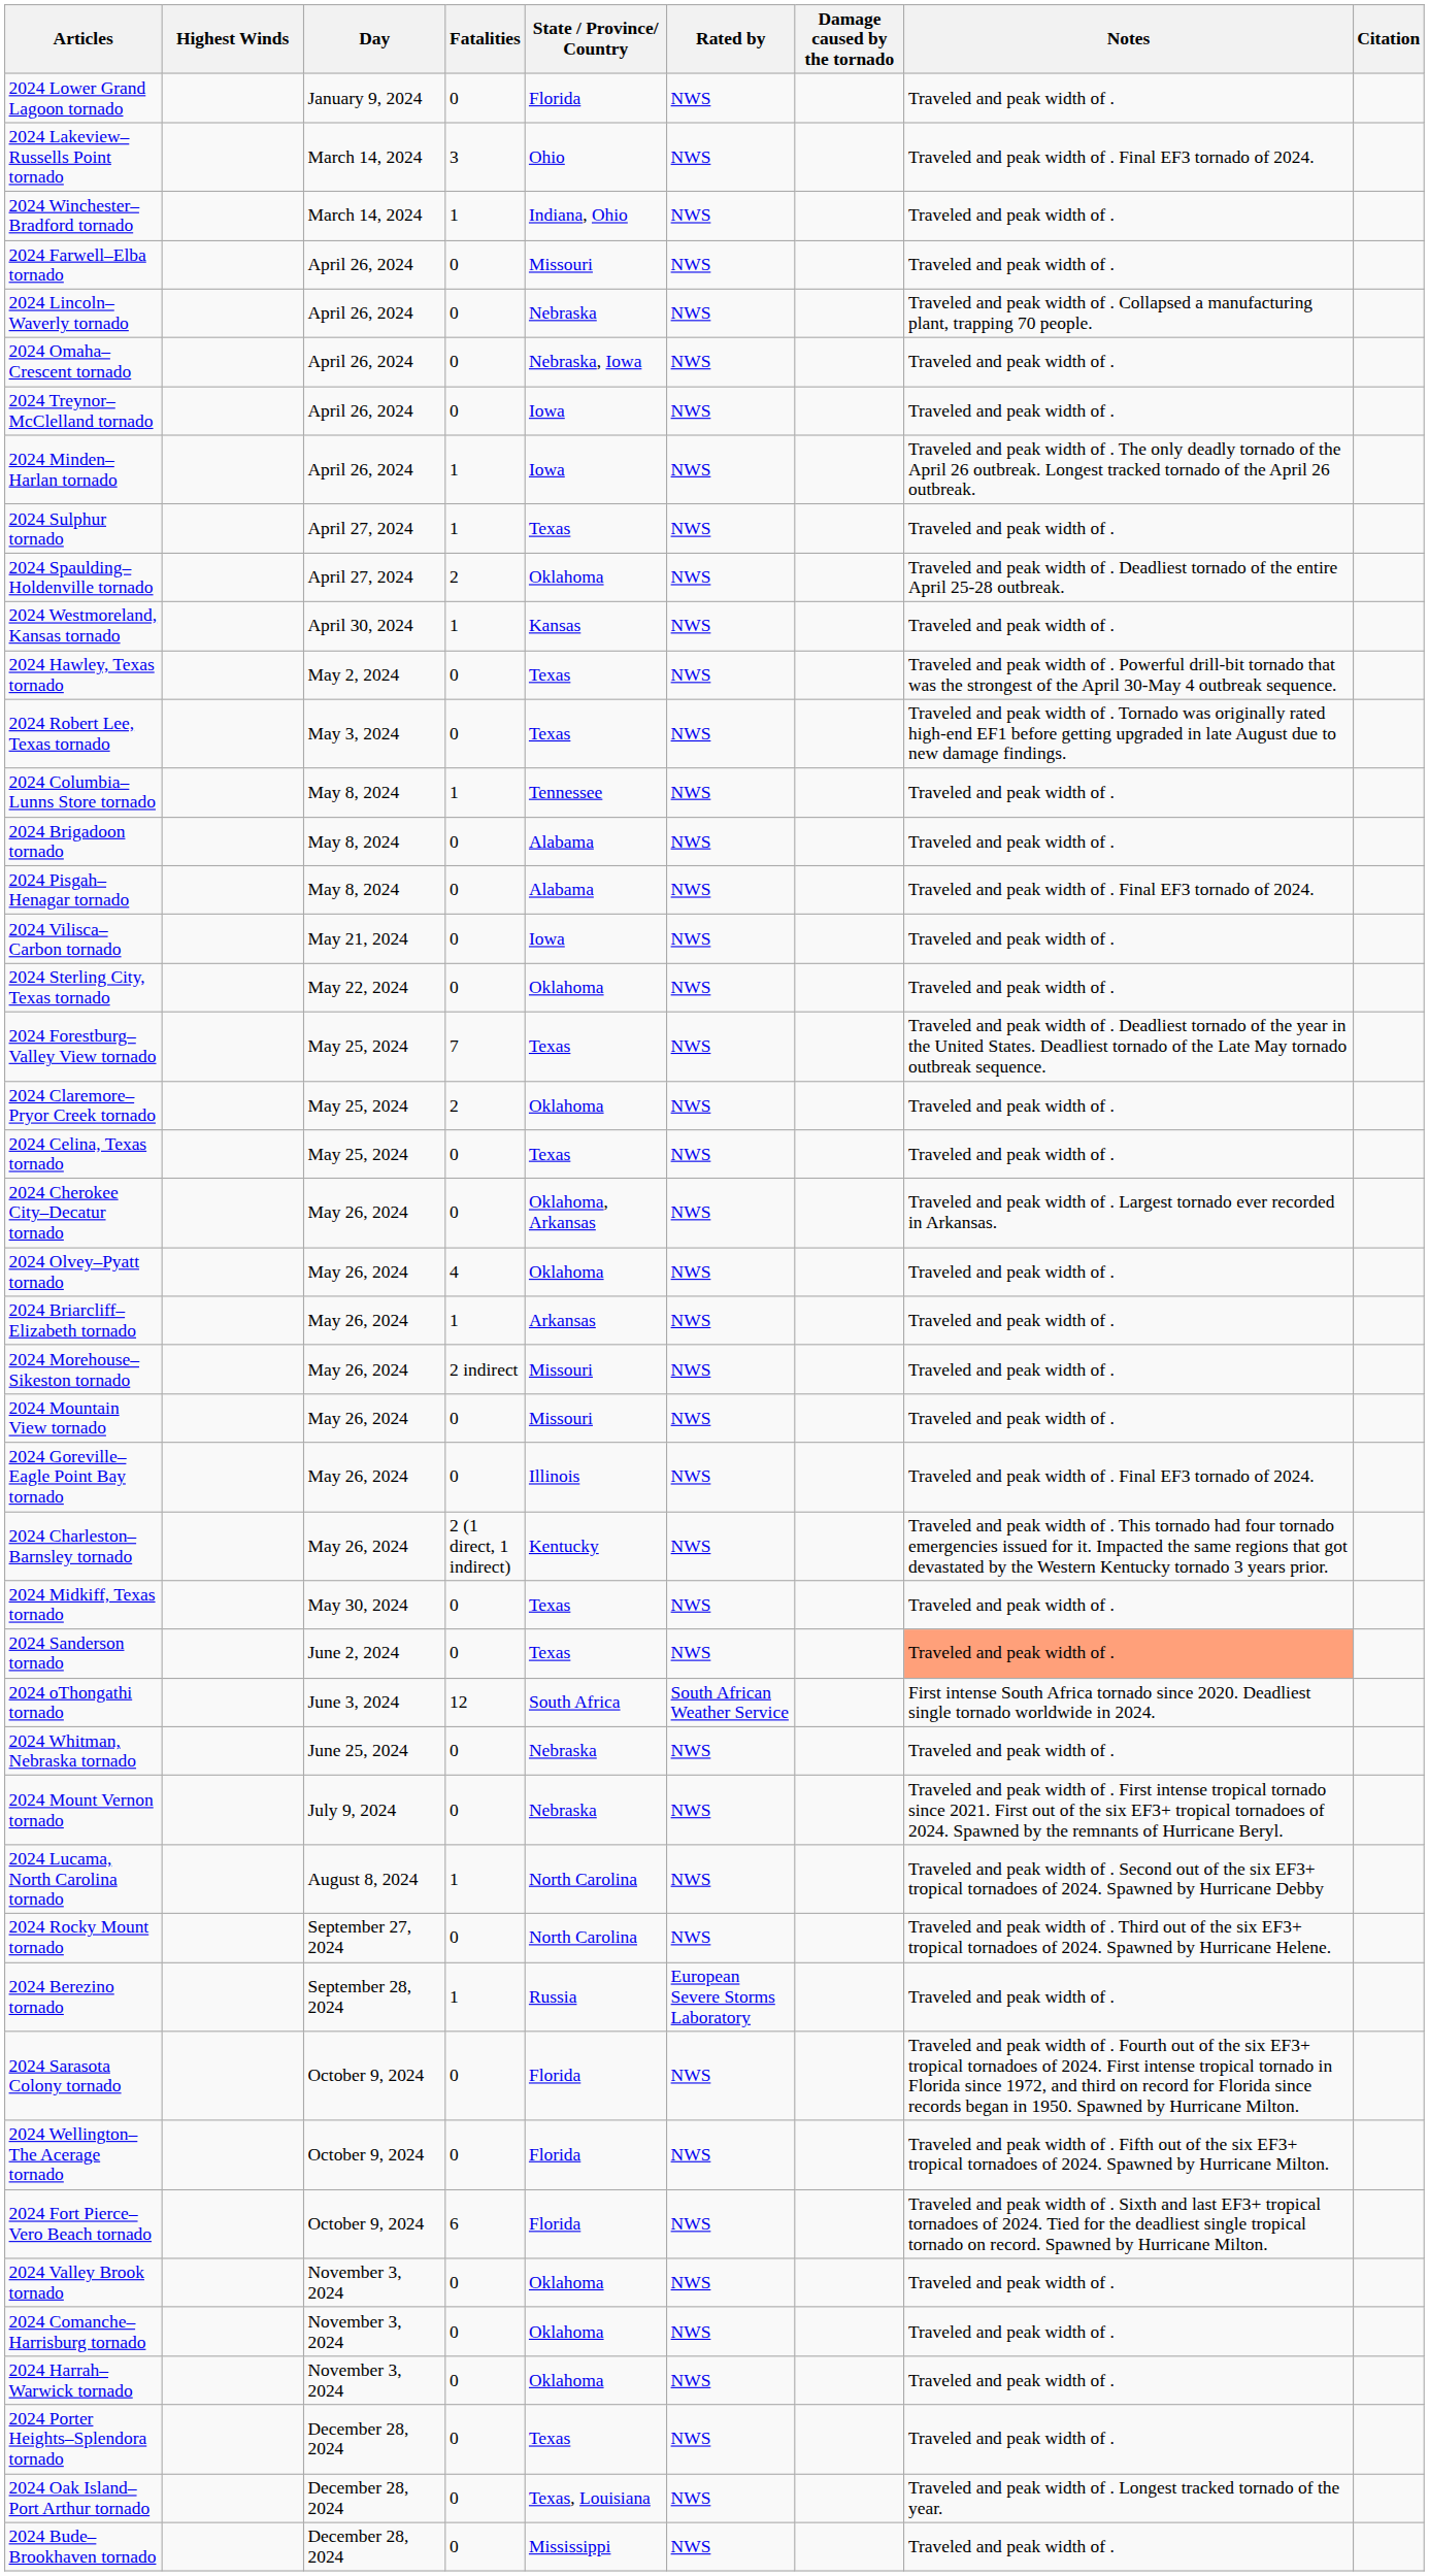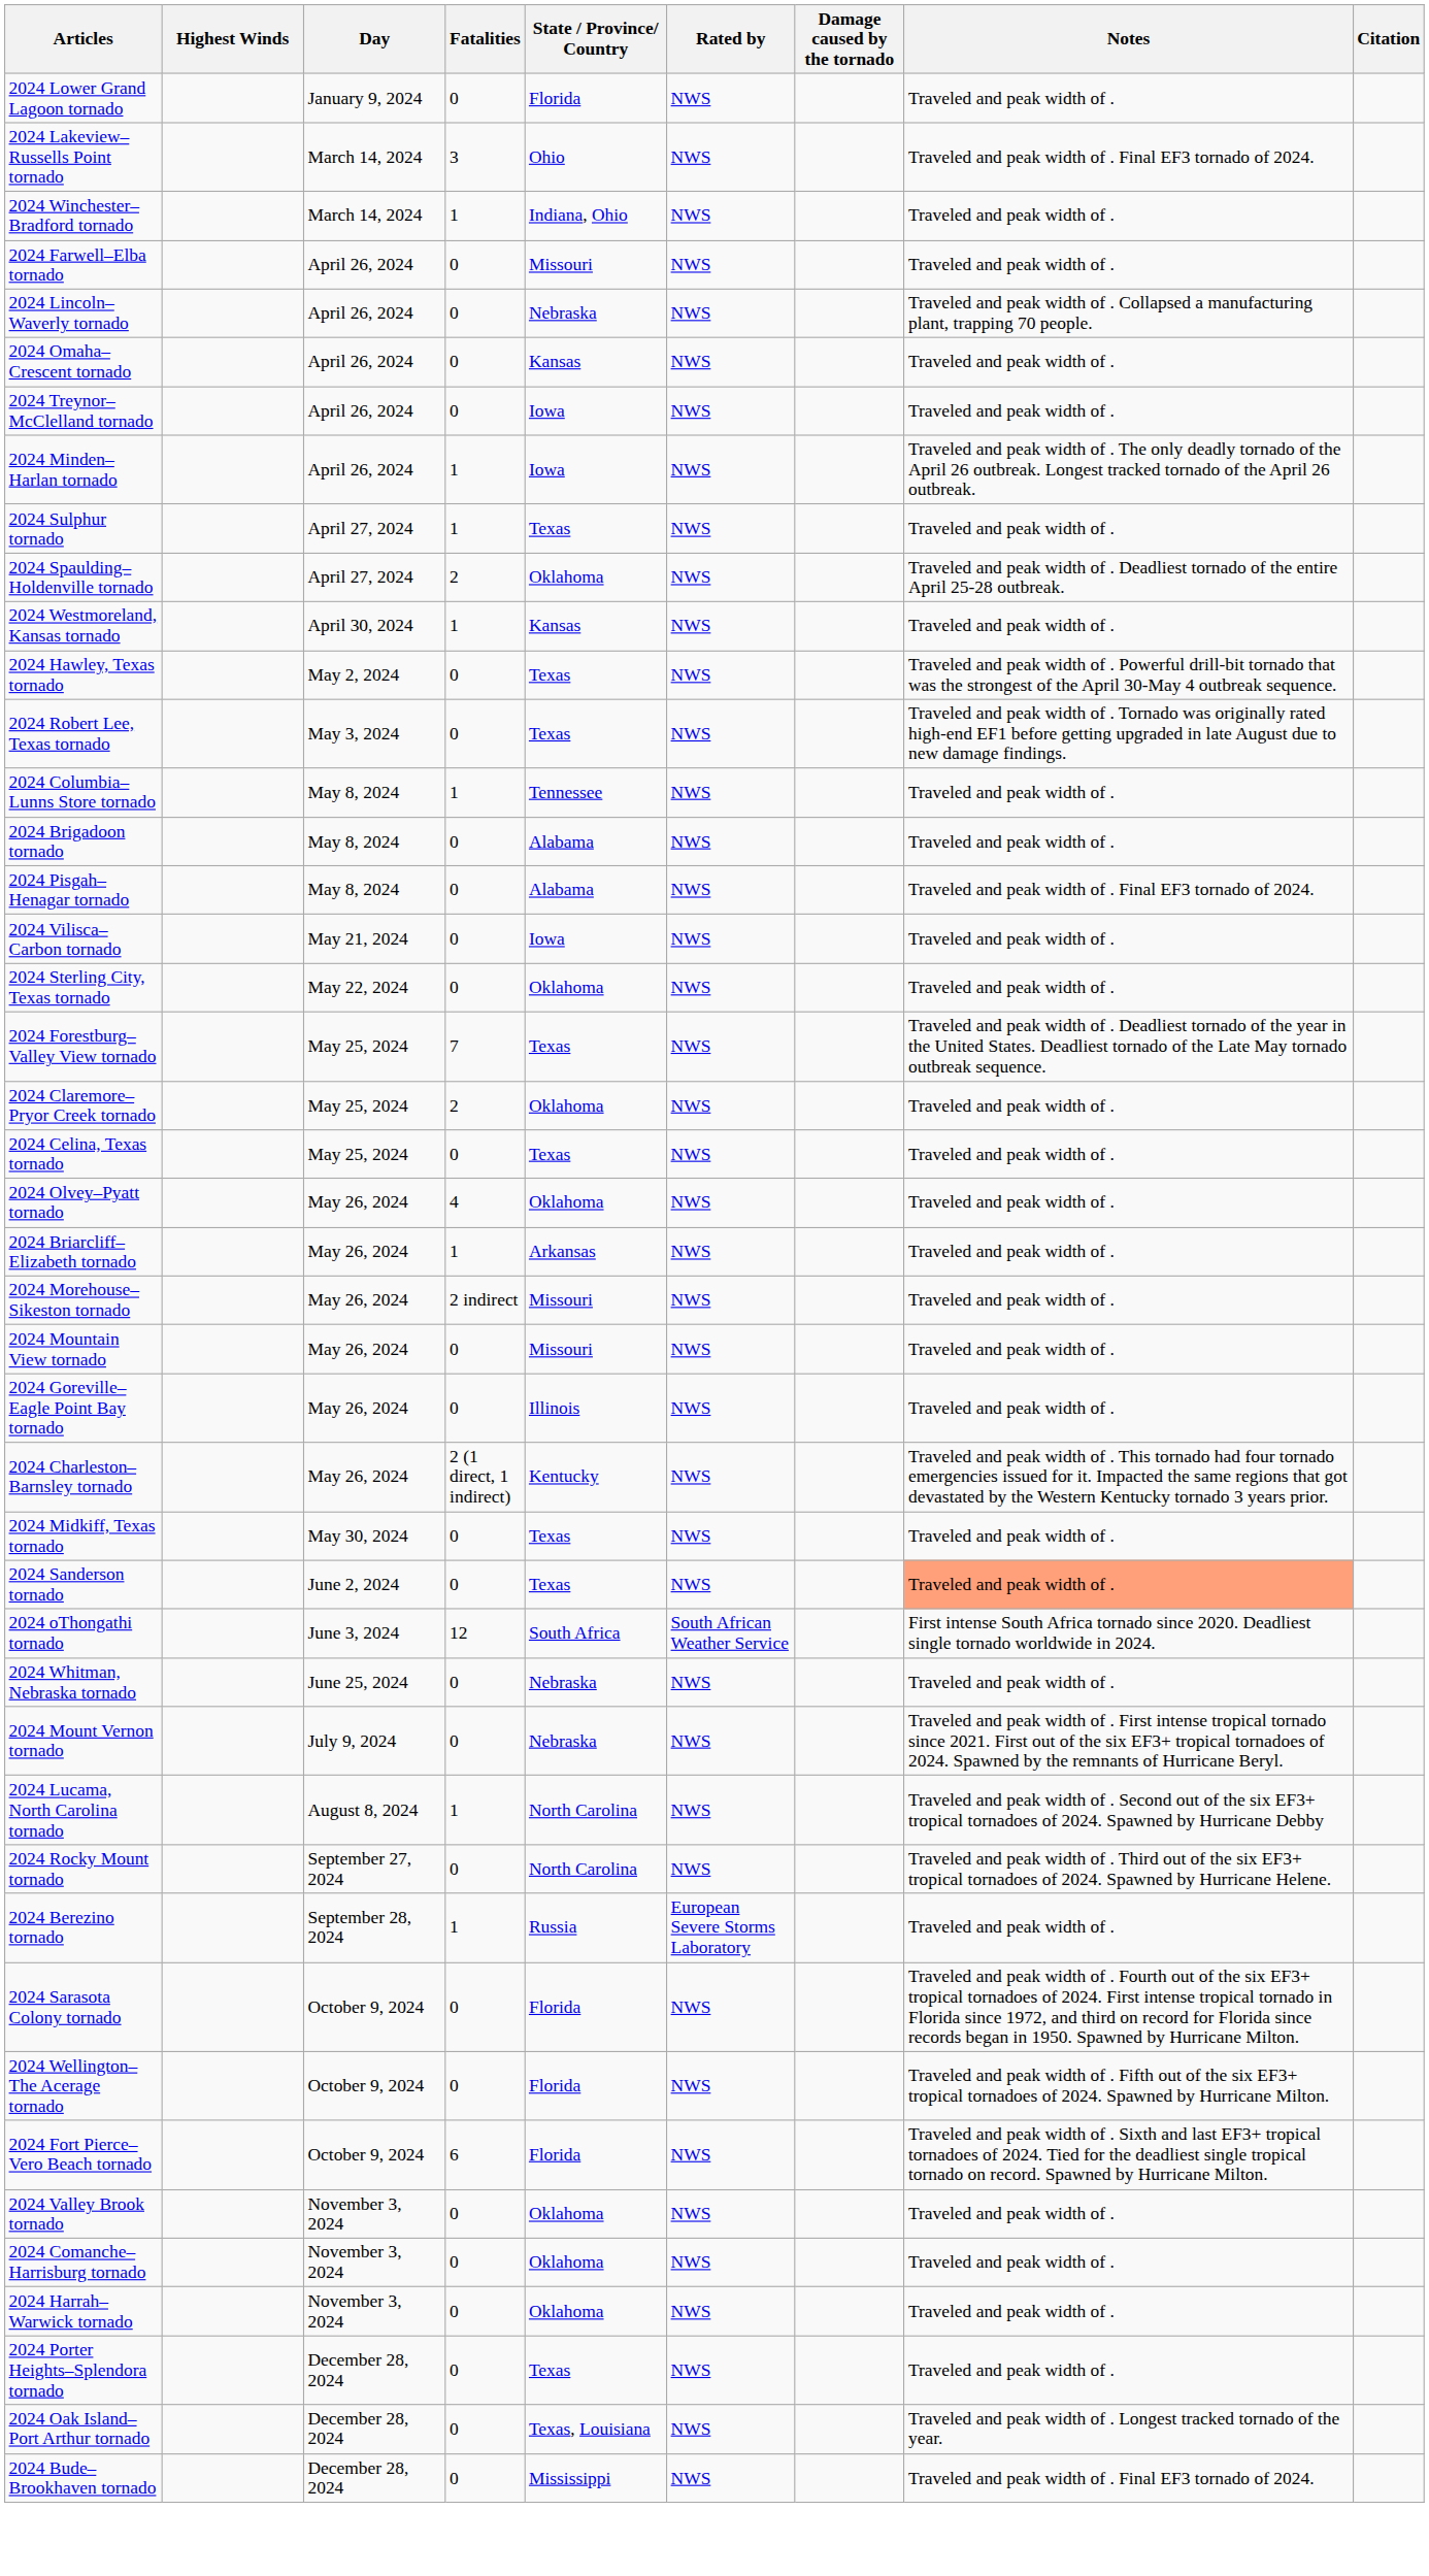2024 Omaha–Crescent tornado | State / Province/ Country: Nebraska, Iowa -> Kansas
- row: 2024 Cherokee City–Decatur tornado | May 26, 2024 | 0 | Oklahoma, Arkansas | NWS | Traveled and peak width of . Largest tornado ever recorded in Arkansas.
2024 Goreville–Eagle Point Bay tornado | Notes: Traveled and peak width of . Final EF3 tornado of 2024. -> Traveled and peak width of .
2024 Bude–Brookhaven tornado | Notes: Traveled and peak width of . -> Traveled and peak width of . Final EF3 tornado of 2024.
